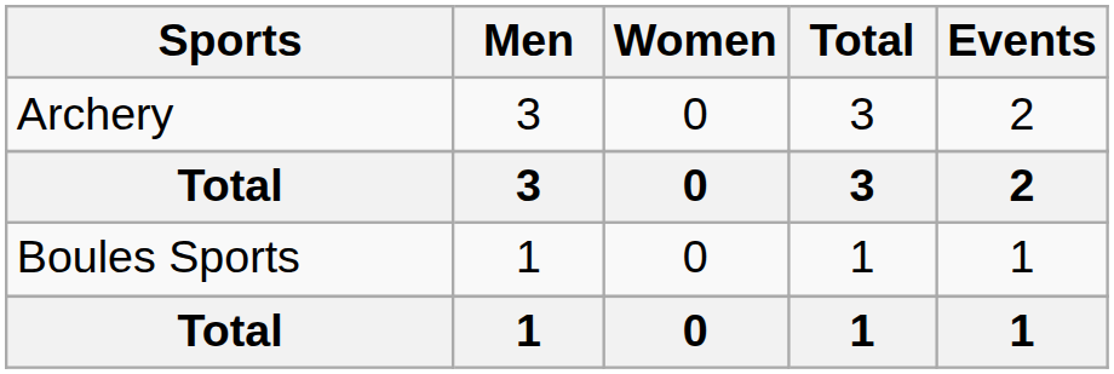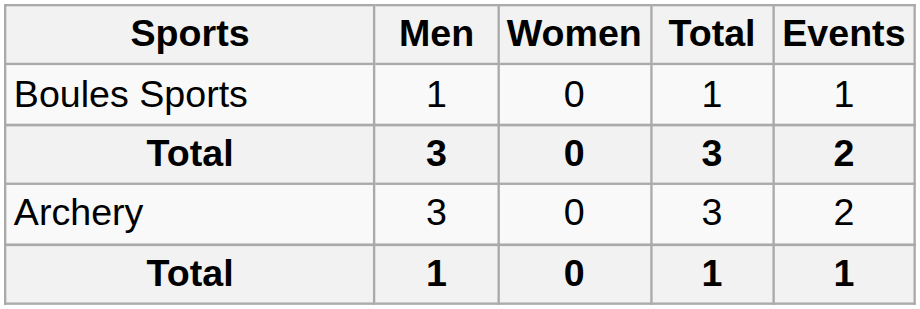rows swapped: Archery <-> Boules Sports
